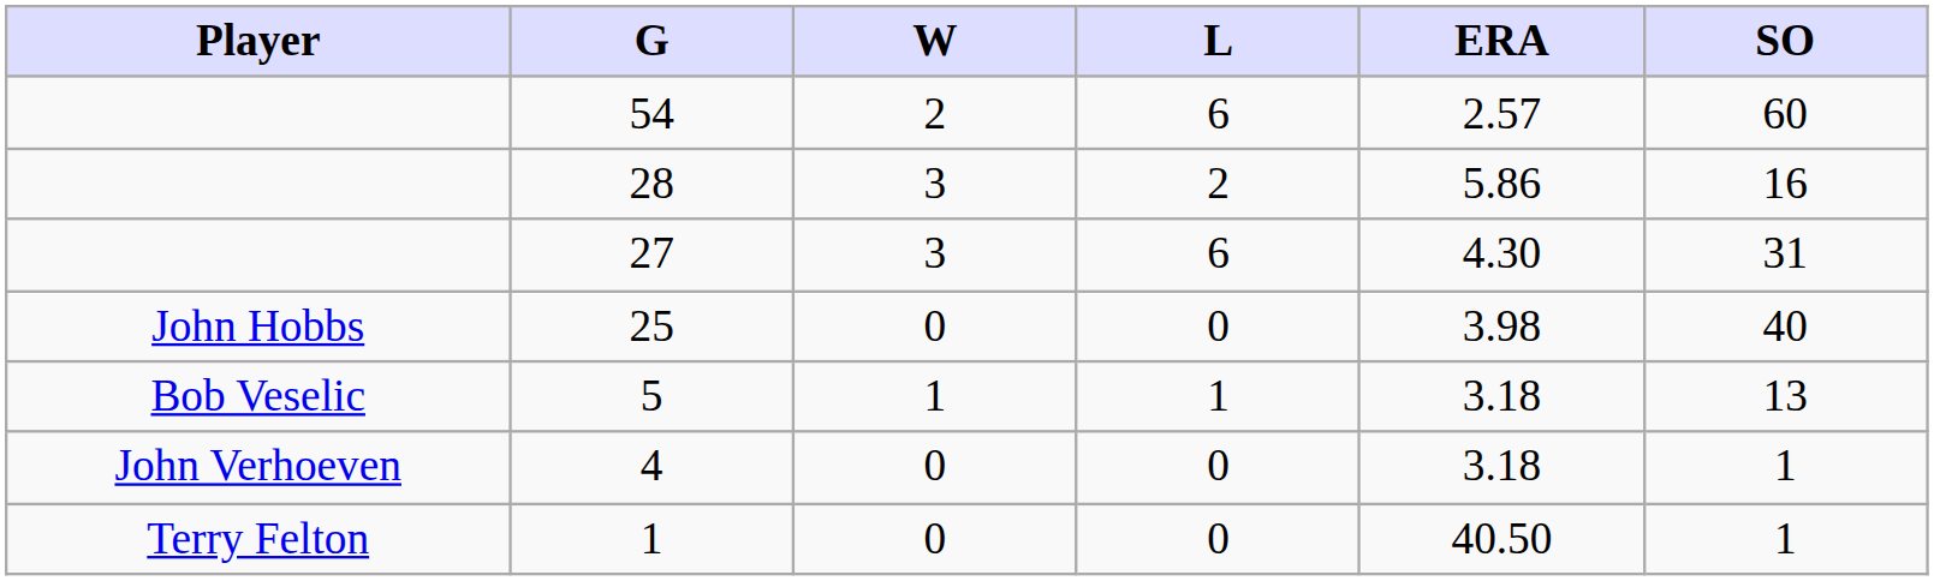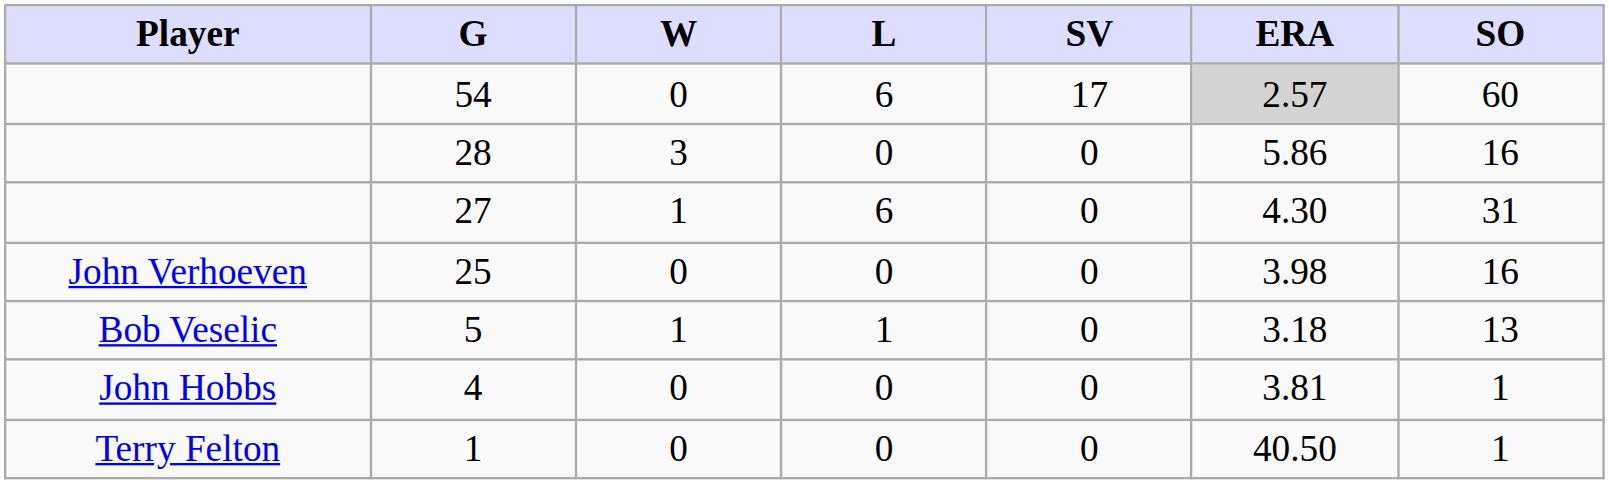+ column: SV | 17 | 0 | 0 | 0 | 0 | 0 | 0
54 | W: 2 -> 0
54 | ERA: no background -> lightgrey background
28 | L: 2 -> 0
27 | W: 3 -> 1
25 | Player: John Hobbs -> John Verhoeven
25 | SO: 40 -> 16
4 | Player: John Verhoeven -> John Hobbs
4 | ERA: 3.18 -> 3.81
